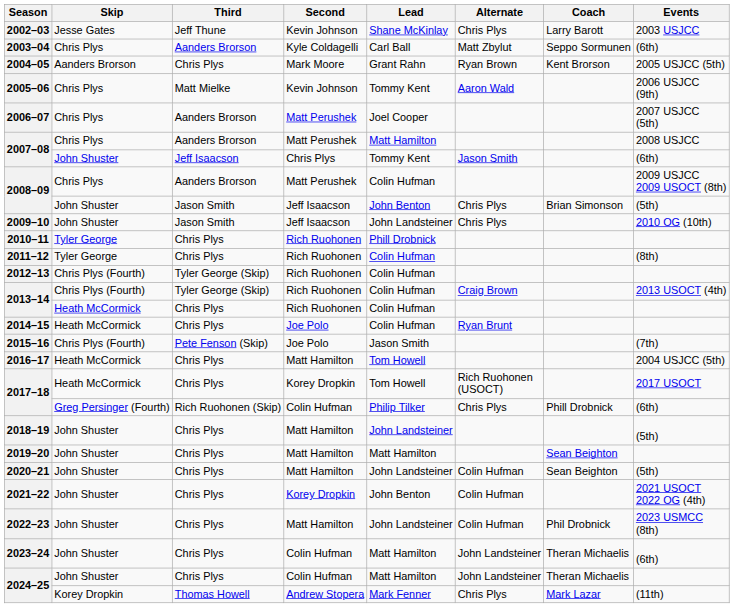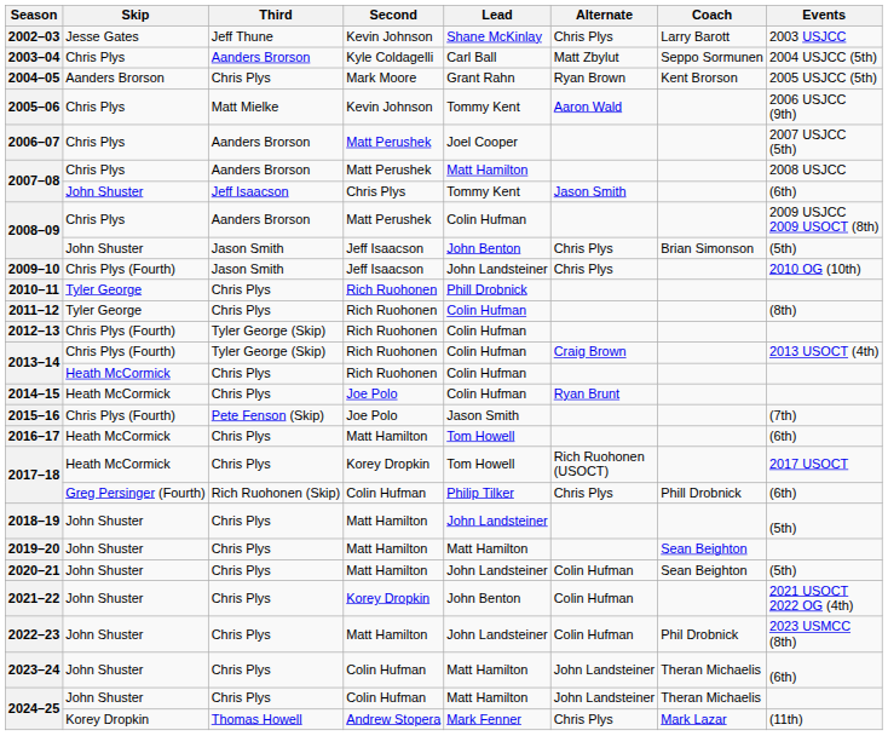2003–04 | Events: (6th) -> 2004 USJCC (5th)
2009–10 | Skip: John Shuster -> Chris Plys (Fourth)
2016–17 | Events: 2004 USJCC (5th) -> (6th)
